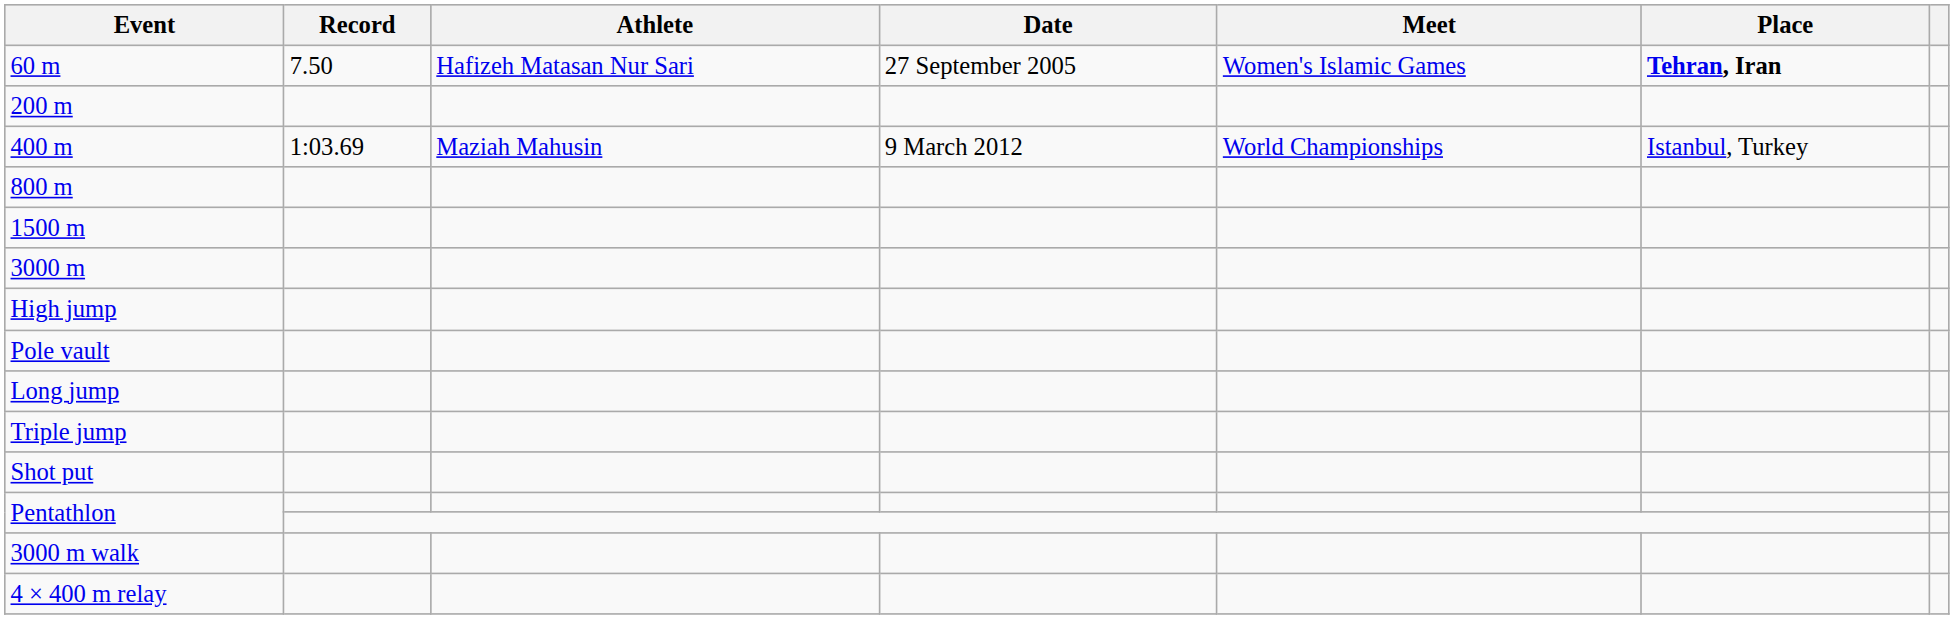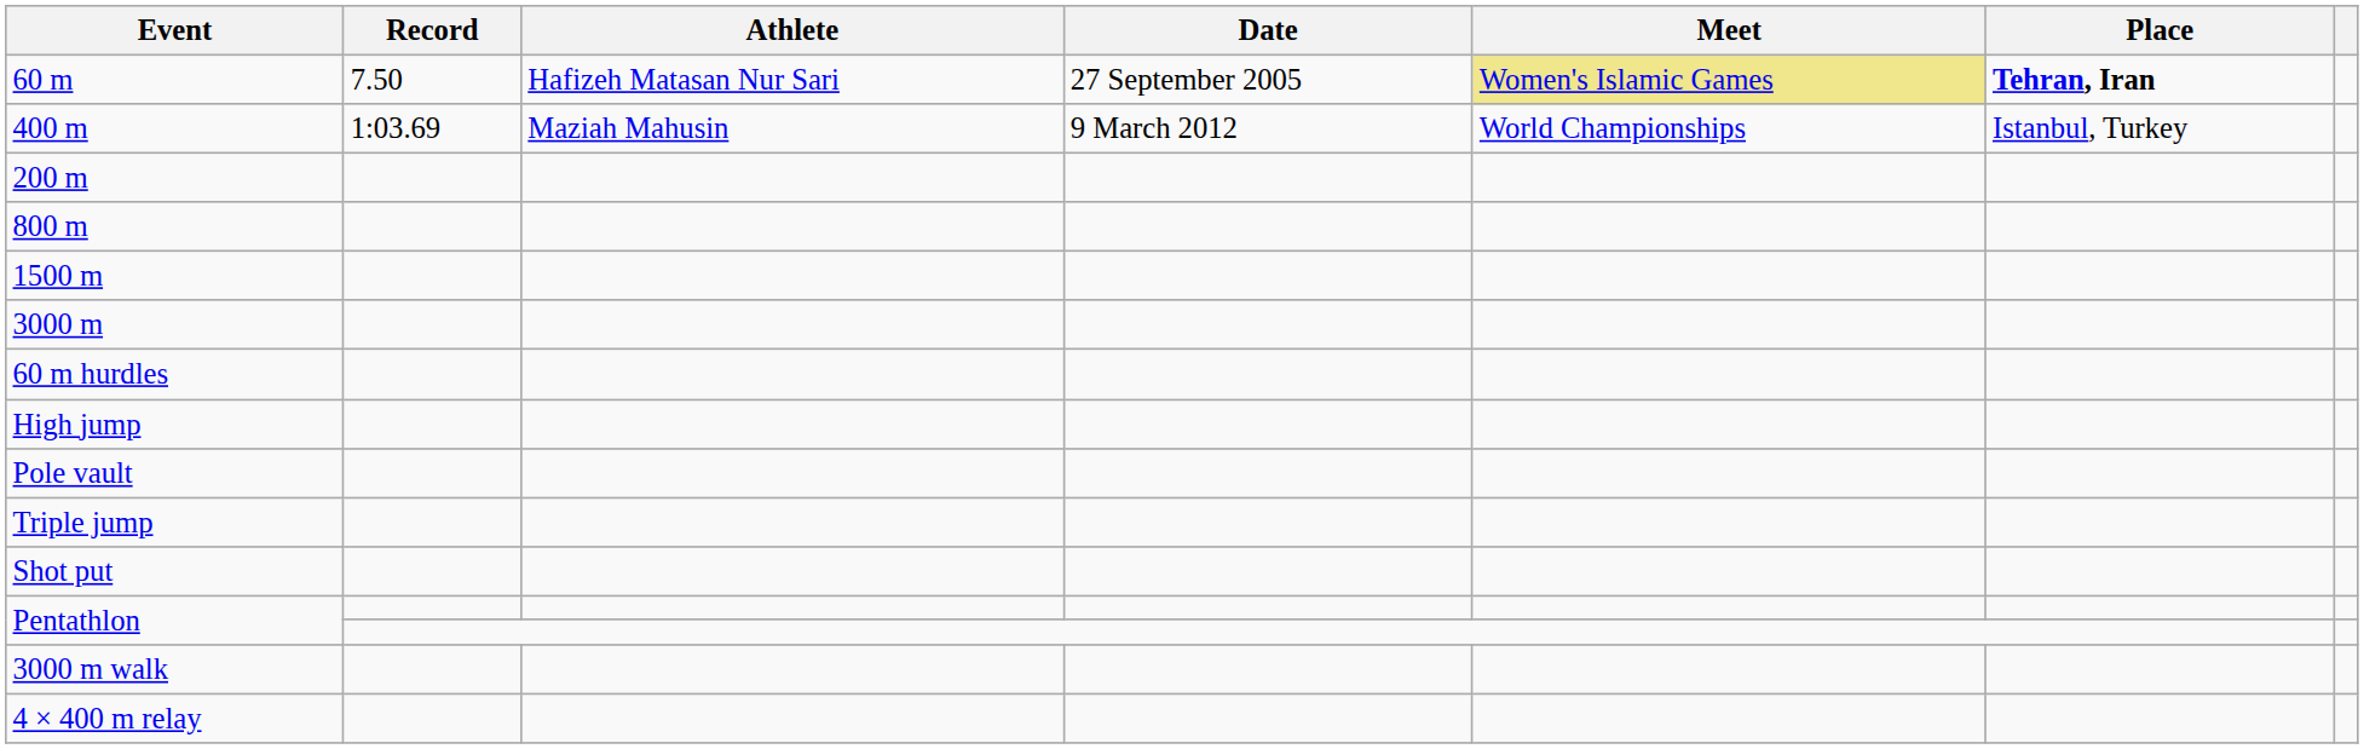60 m | Meet: no background -> khaki background
rows swapped: 200 m <-> 400 m
+ row: 60 m hurdles
- row: Long jump
